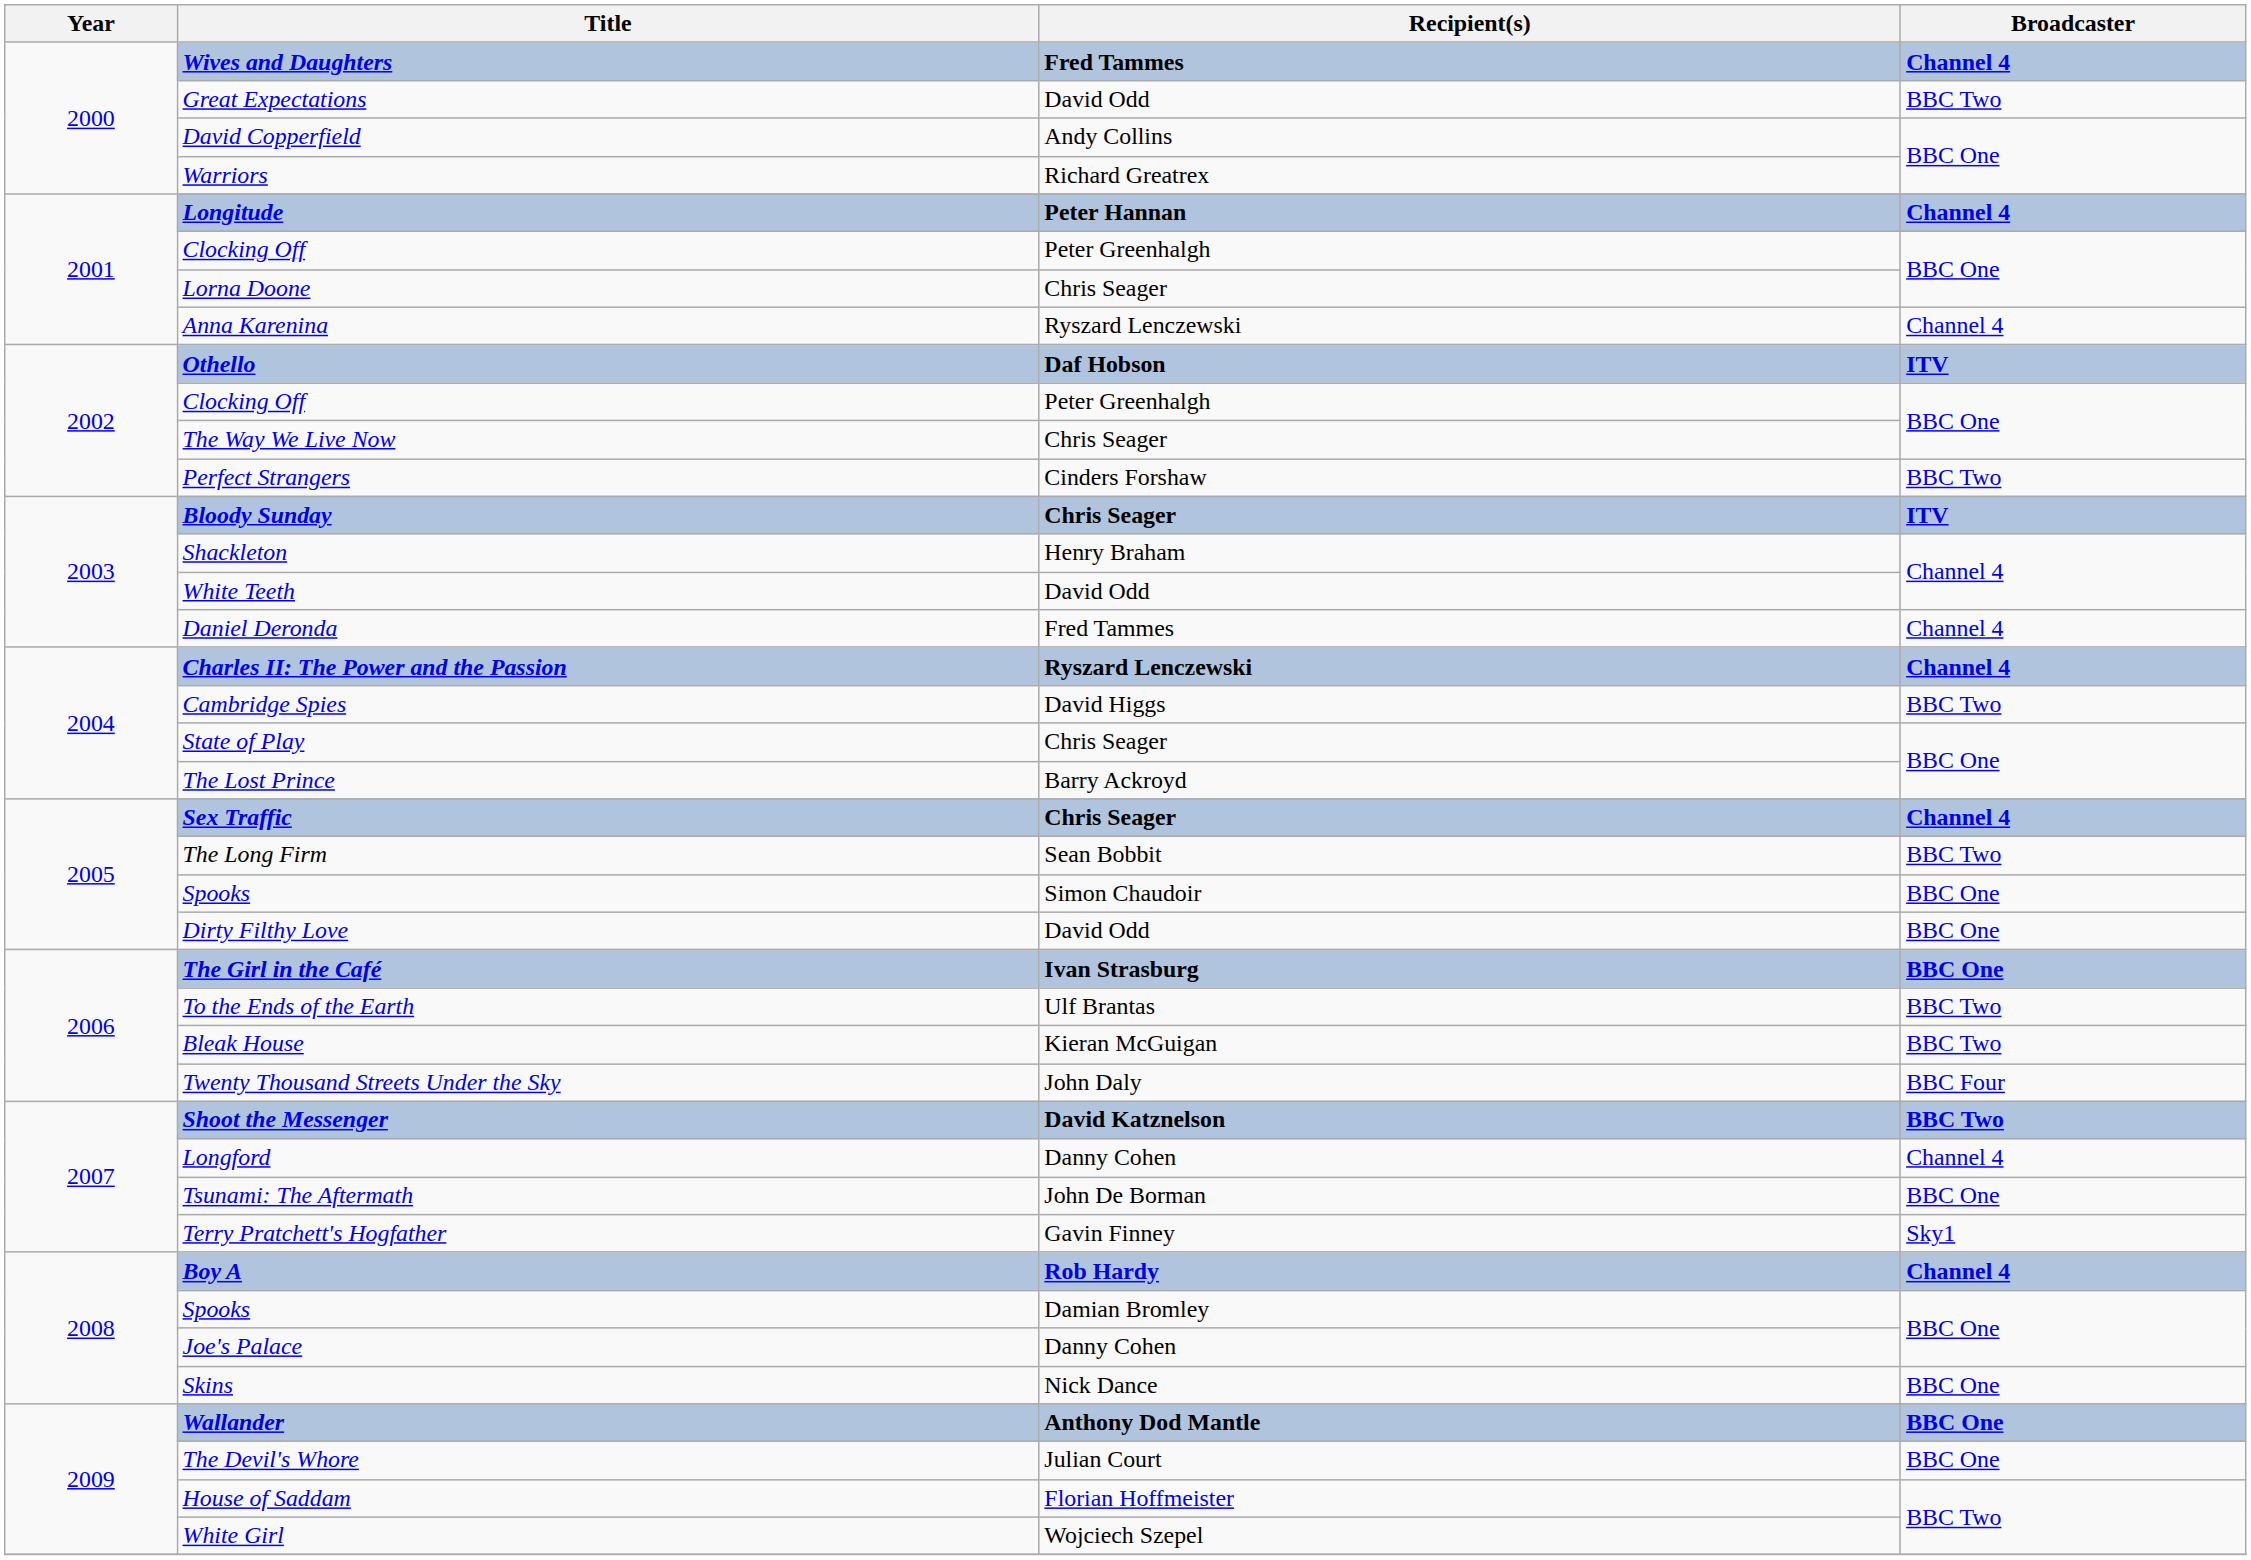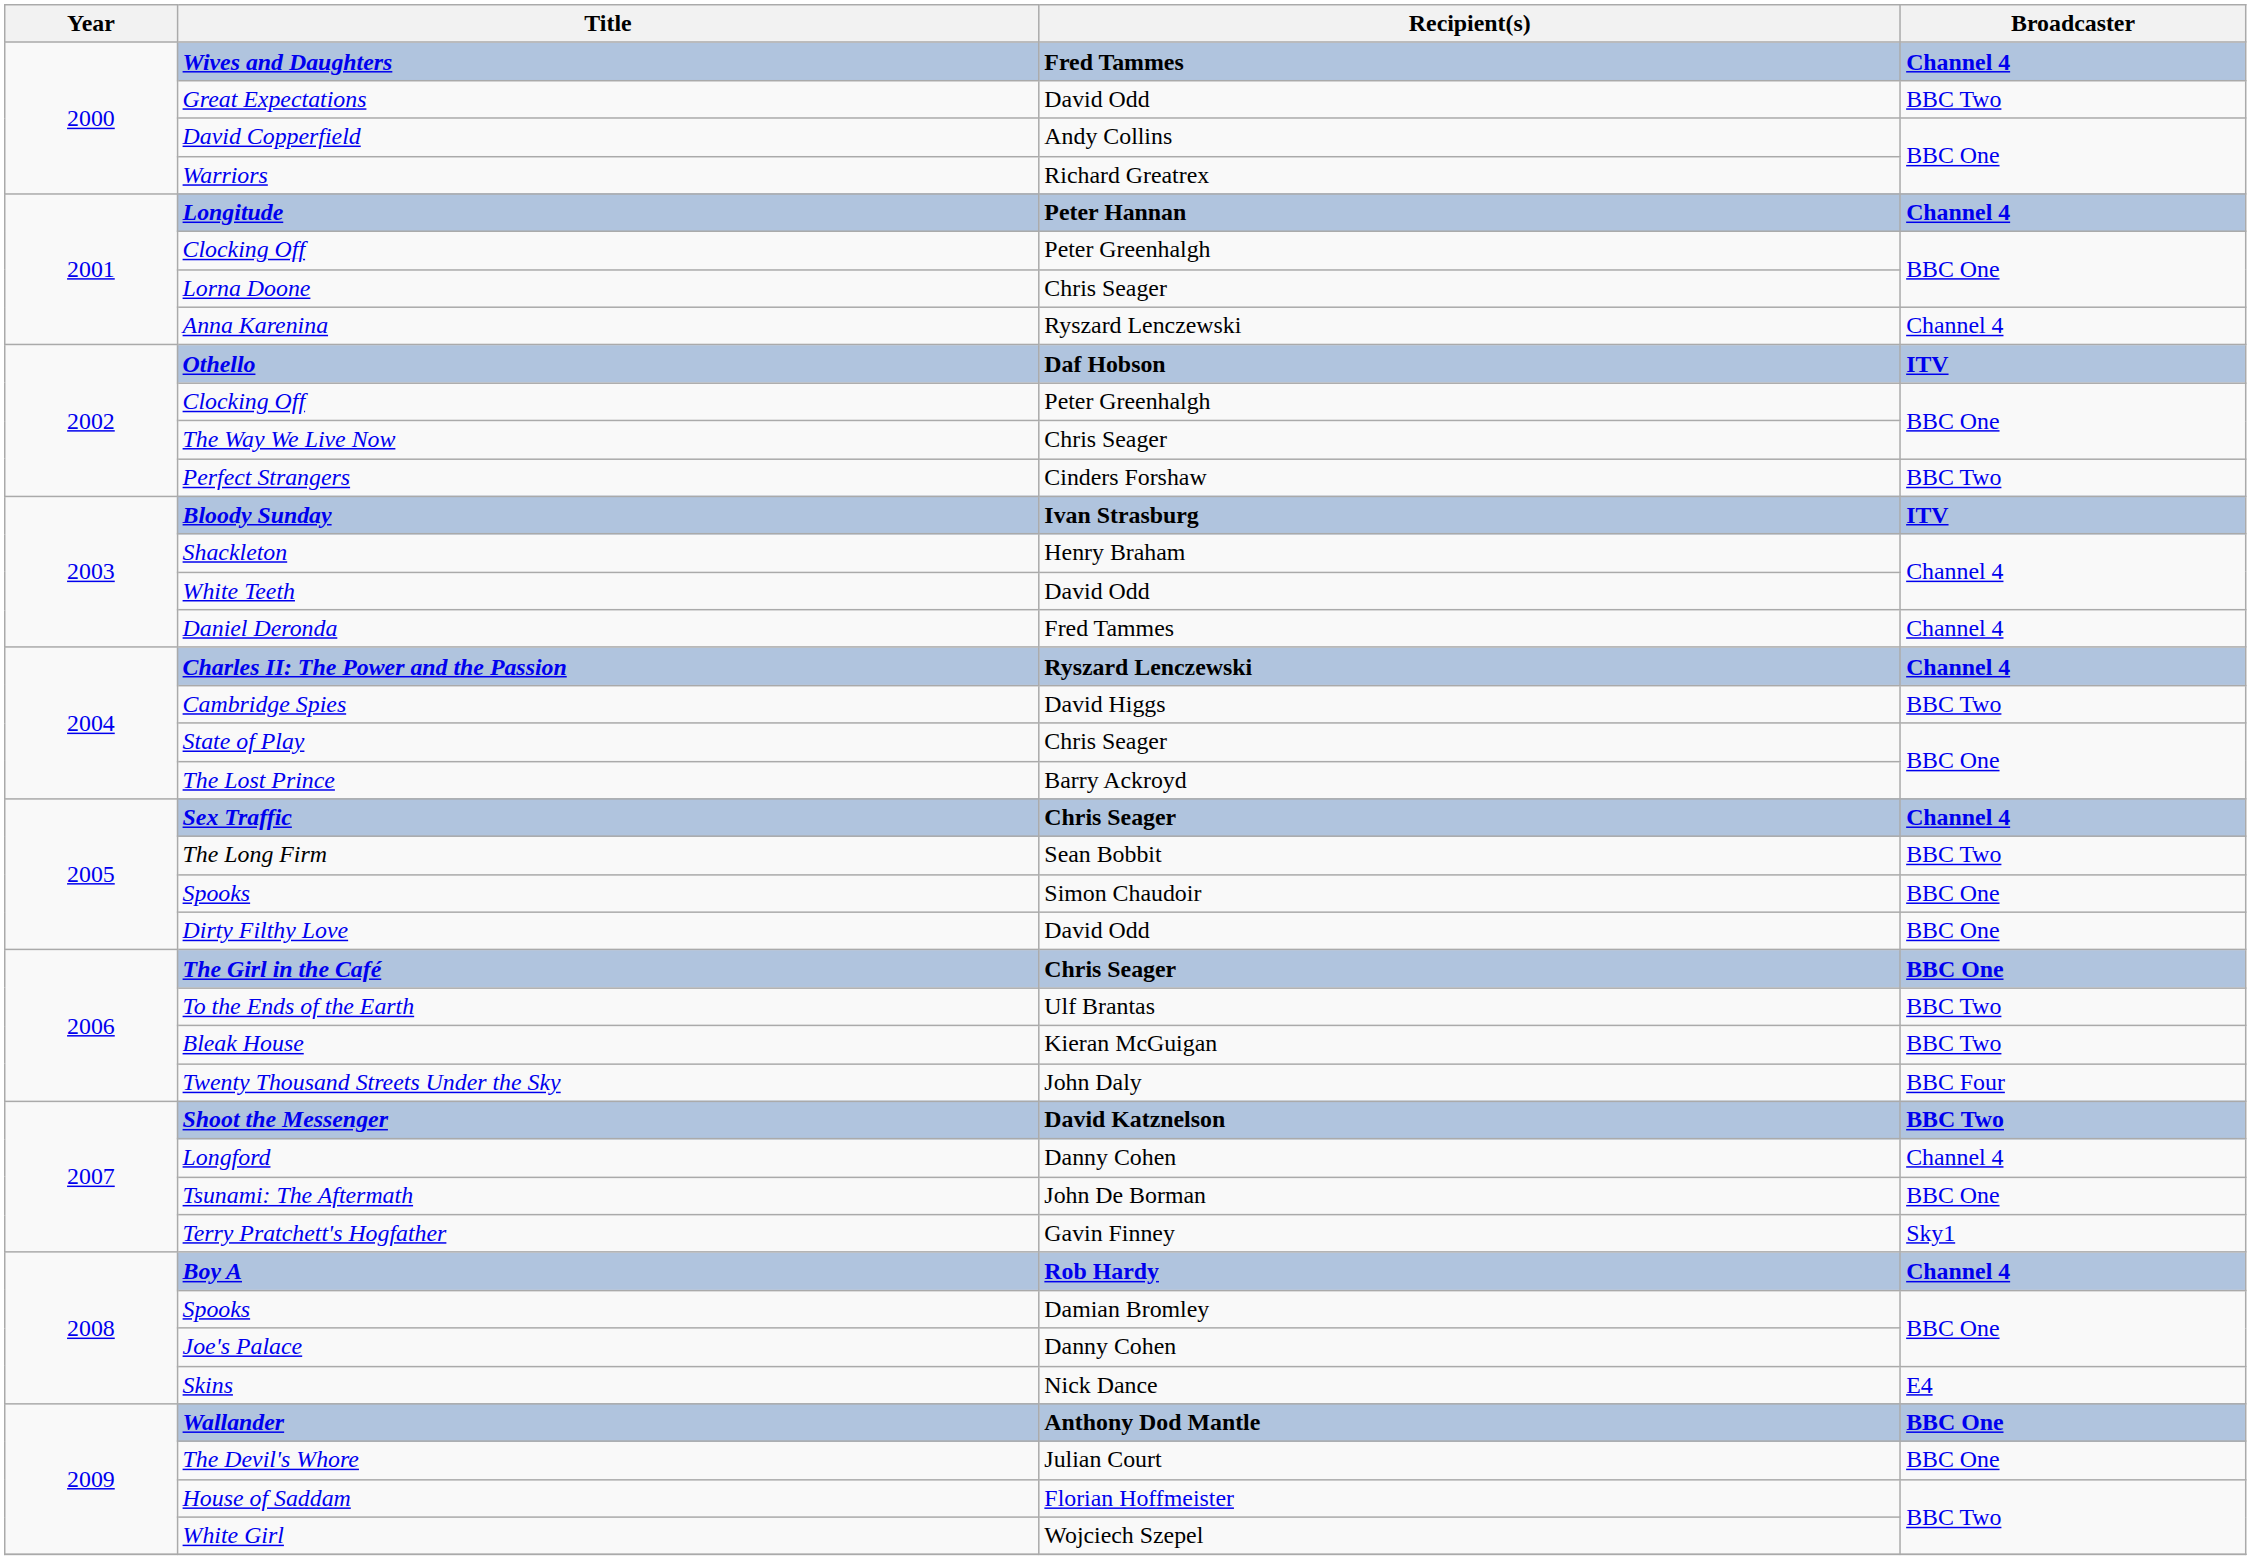Bloody Sunday | Recipient(s): Chris Seager -> Ivan Strasburg
The Girl in the Café | Recipient(s): Ivan Strasburg -> Chris Seager
Skins | Broadcaster: BBC One -> E4
